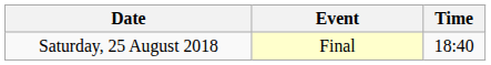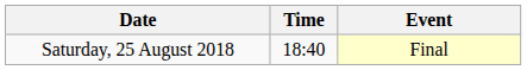columns swapped: Time <-> Event
